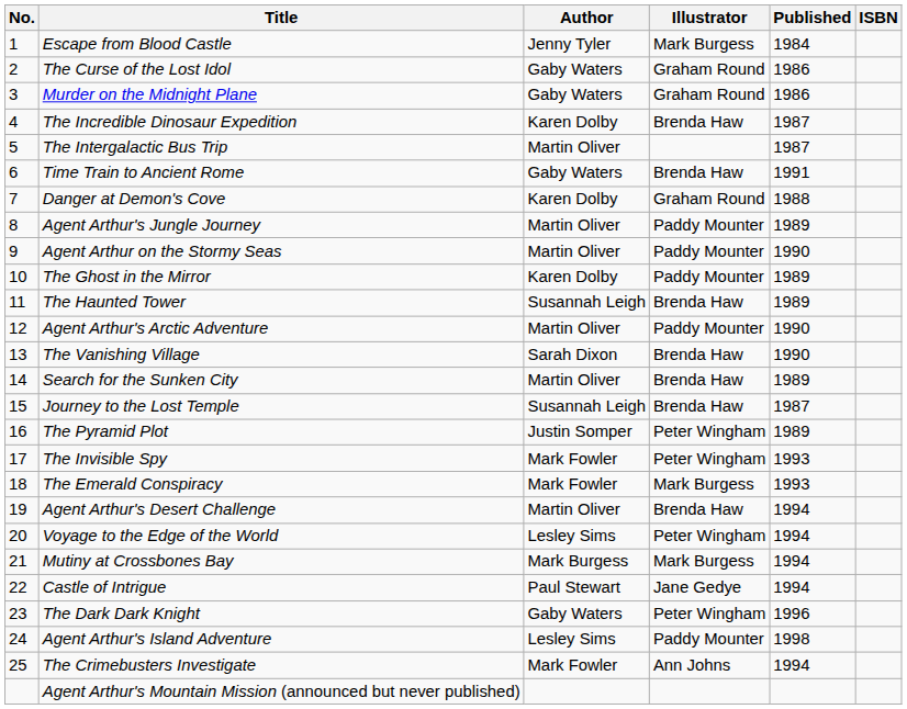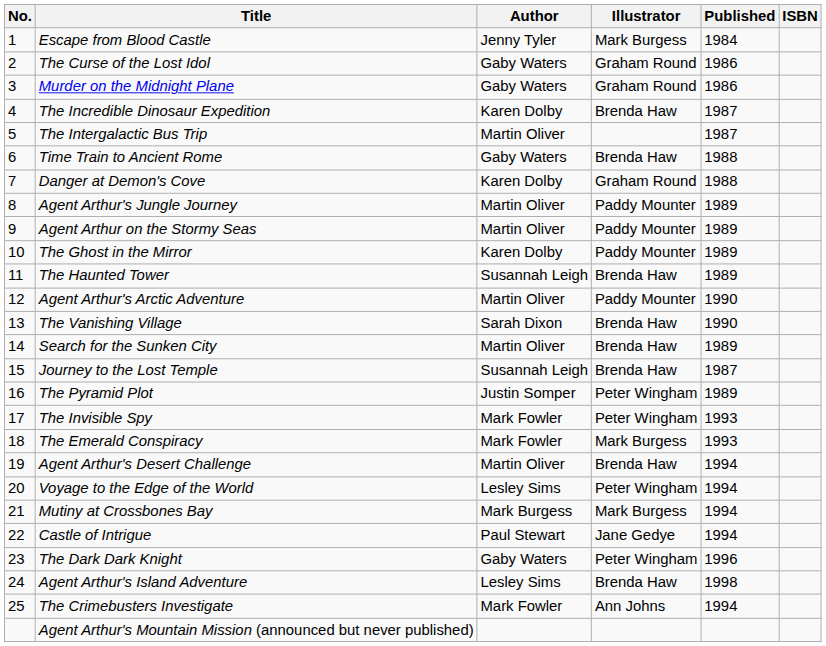Time Train to Ancient Rome | Published: 1991 -> 1988
Agent Arthur on the Stormy Seas | Published: 1990 -> 1989
Agent Arthur's Island Adventure | Illustrator: Paddy Mounter -> Brenda Haw
